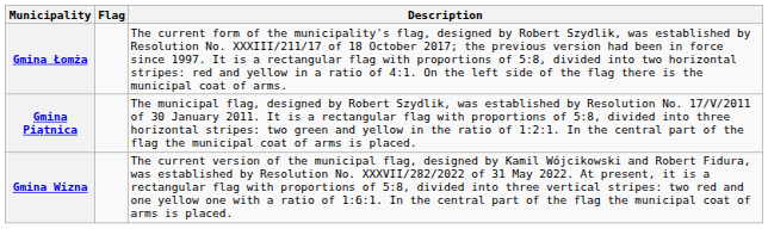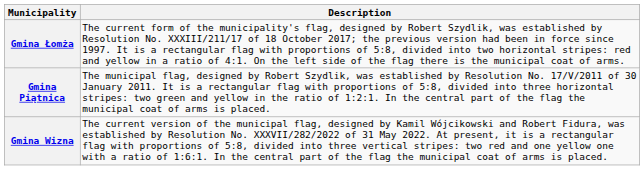- column: Flag
